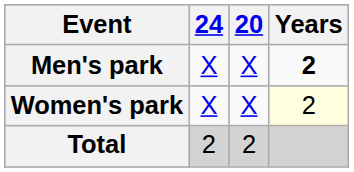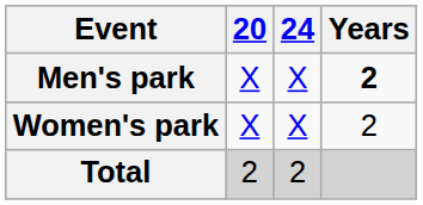columns swapped: 20 <-> 24
Women's park | Years: lightyellow background -> no background
